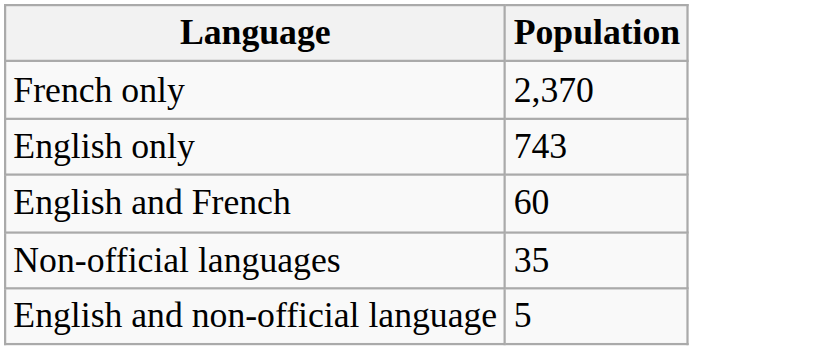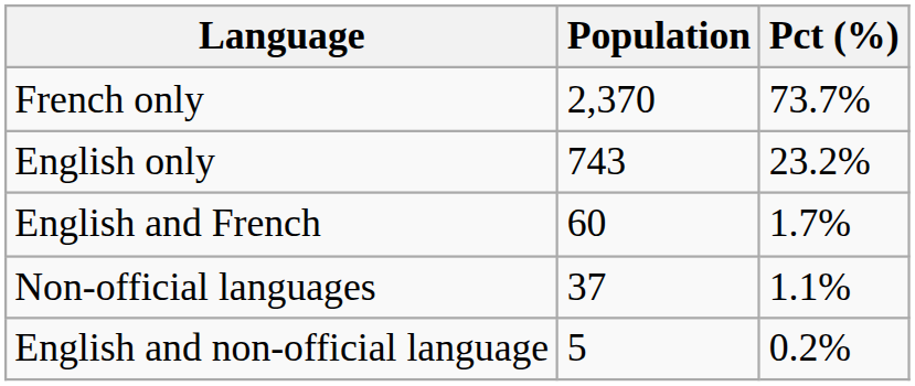+ column: Pct (%) | 73.7% | 23.2% | 1.7% | 1.1% | 0.2%
Non-official languages | Population: 35 -> 37
